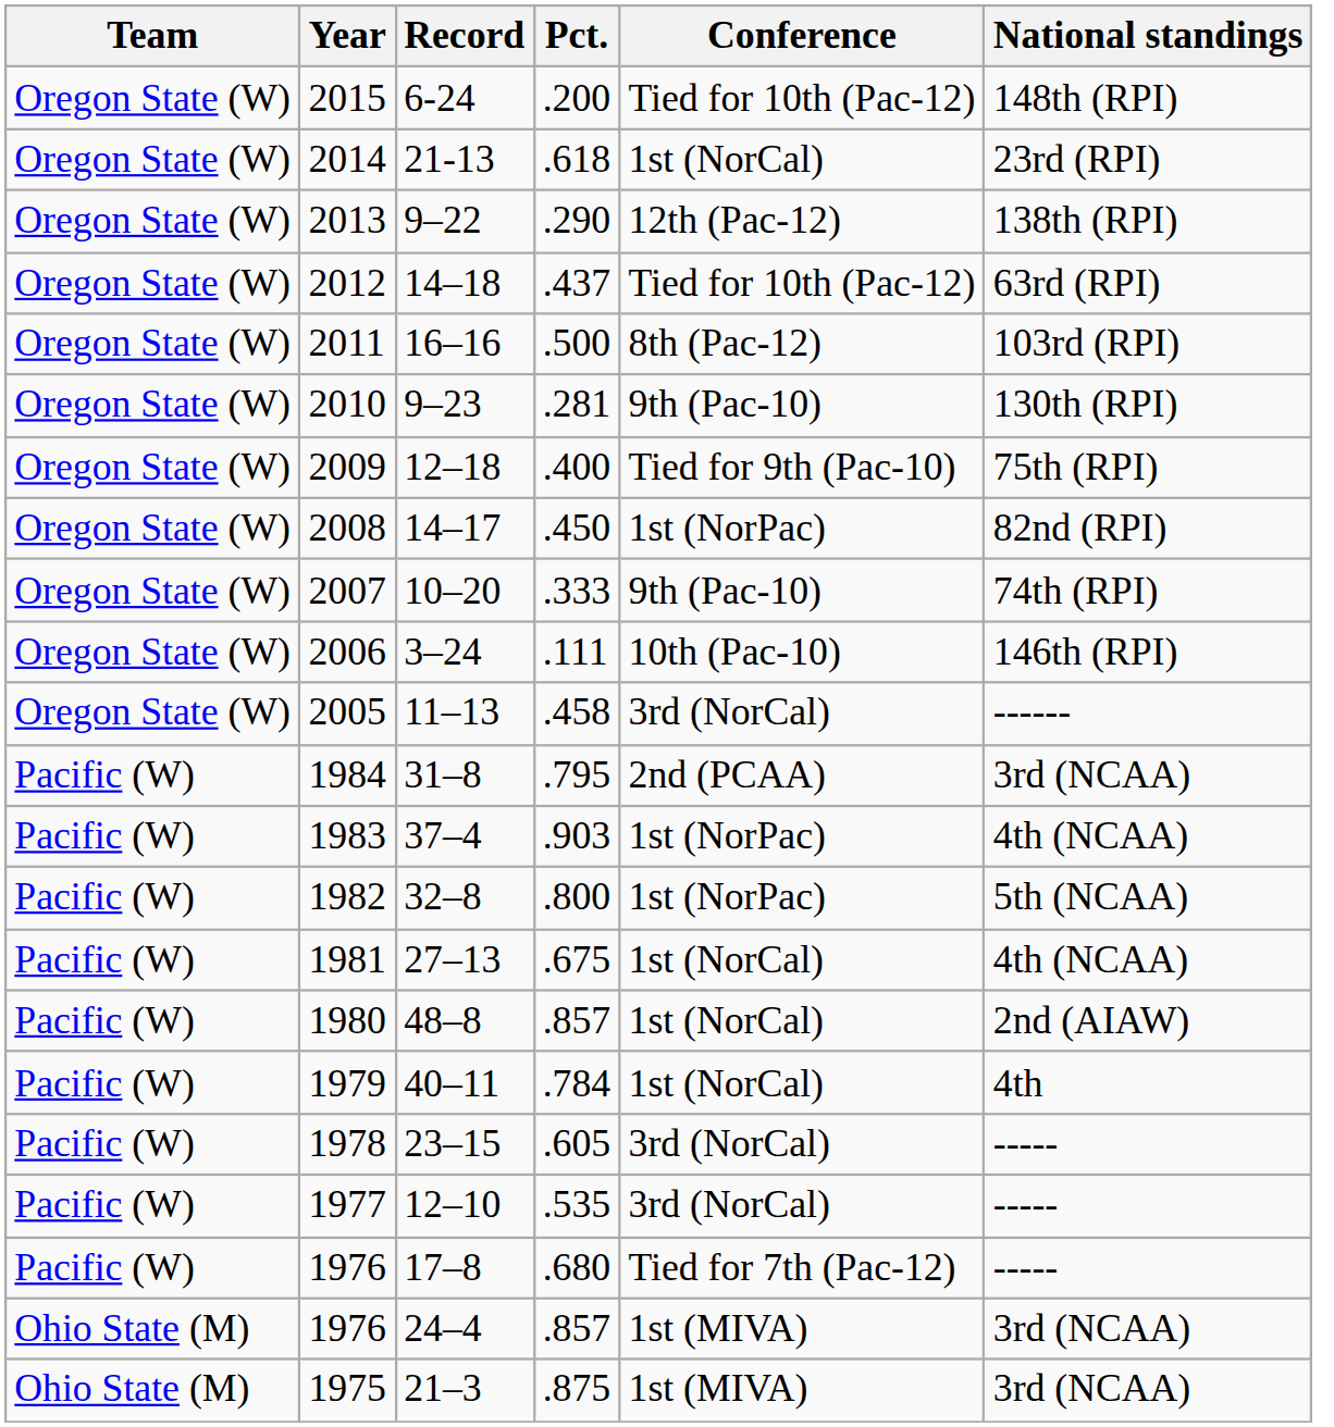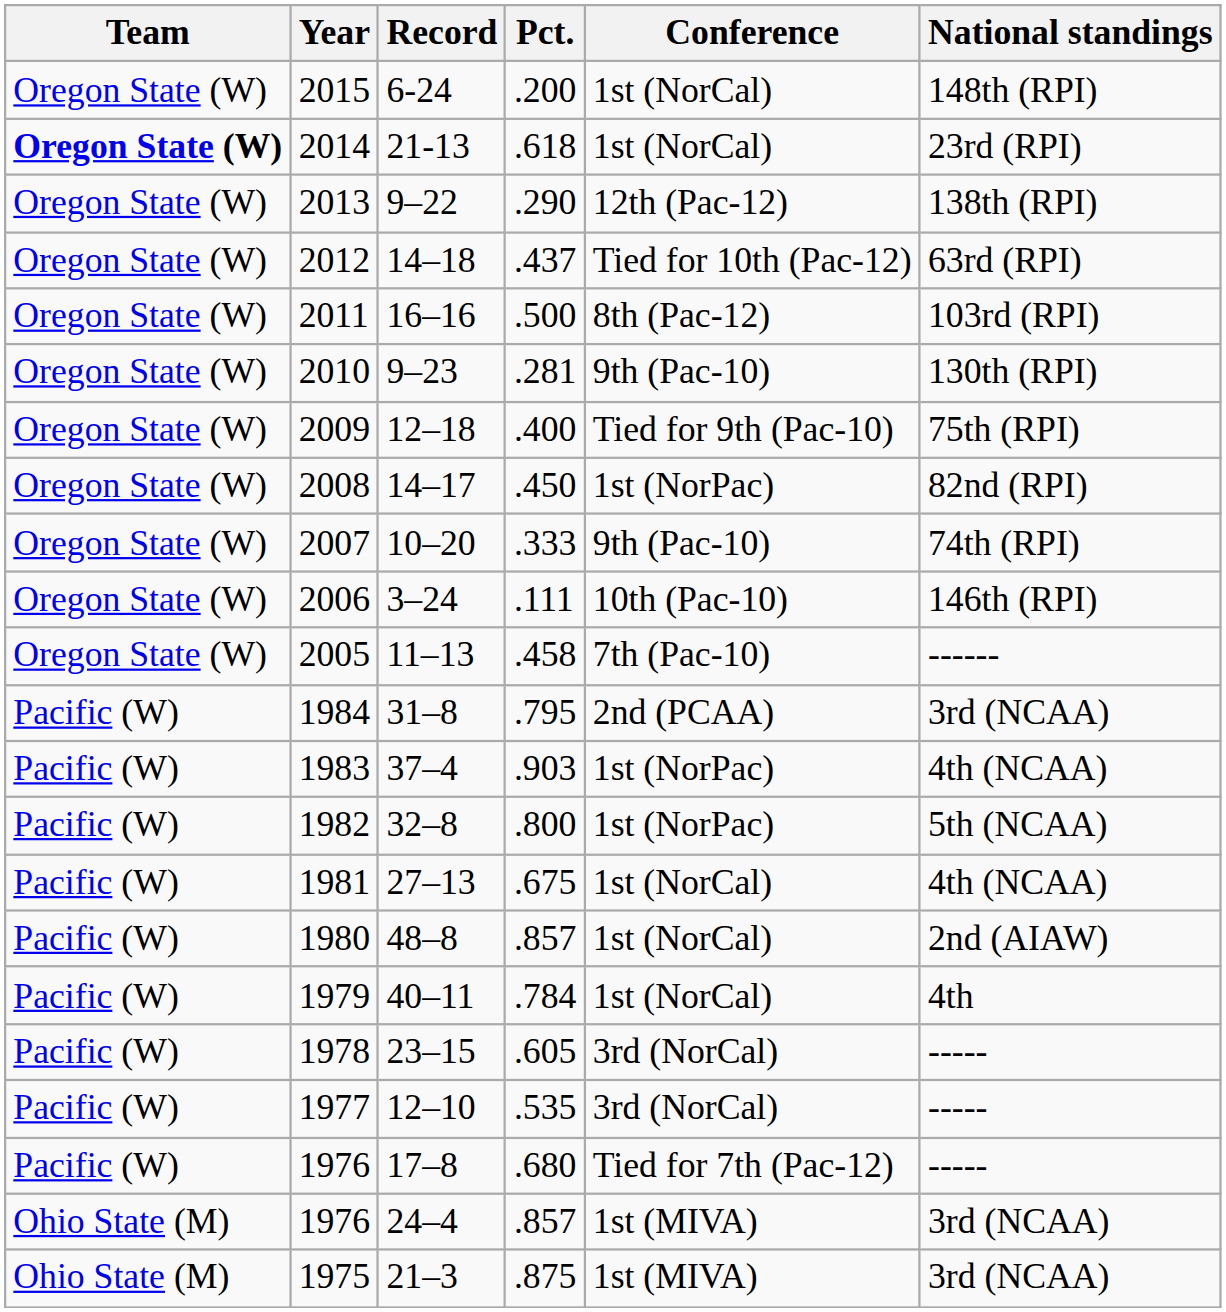6-24 | Conference: Tied for 10th (Pac-12) -> 1st (NorCal)
21-13 | Team: normal -> bold
11–13 | Conference: 3rd (NorCal) -> 7th (Pac-10)
